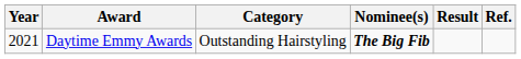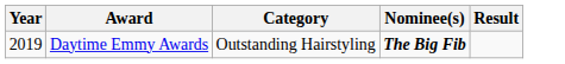- column: Ref.
Daytime Emmy Awards | Year: 2021 -> 2019
